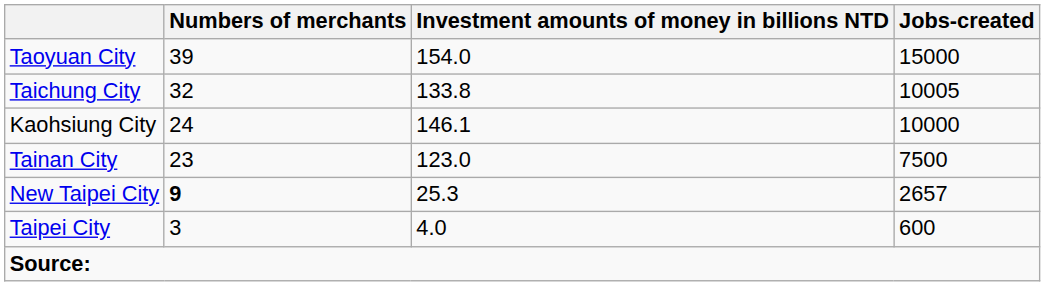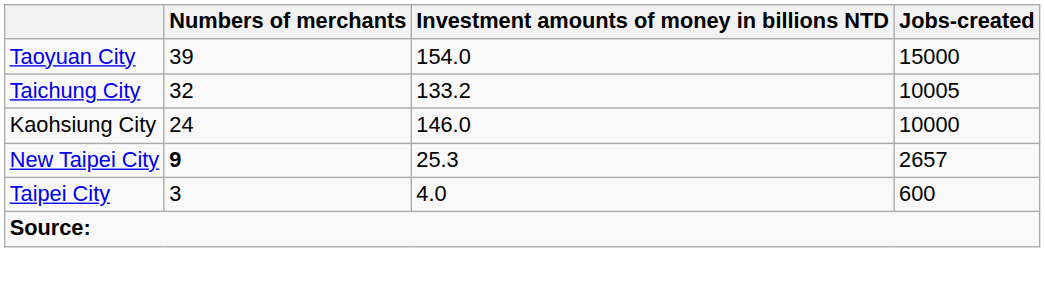Taichung City | Investment amounts of money in billions NTD: 133.8 -> 133.2
Kaohsiung City | Investment amounts of money in billions NTD: 146.1 -> 146.0
- row: Tainan City | 23 | 123.0 | 7500
